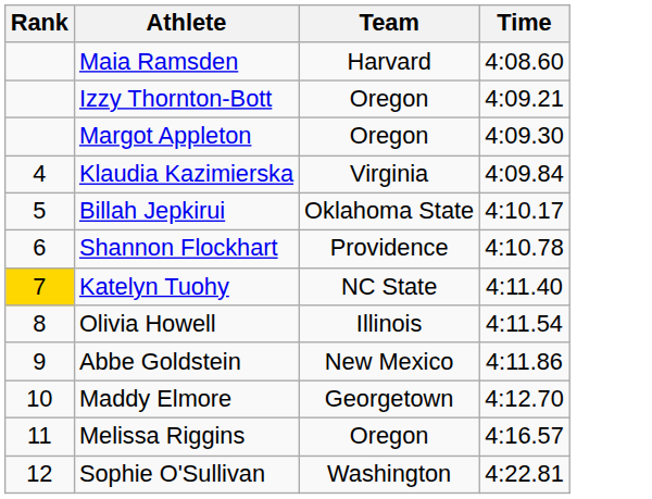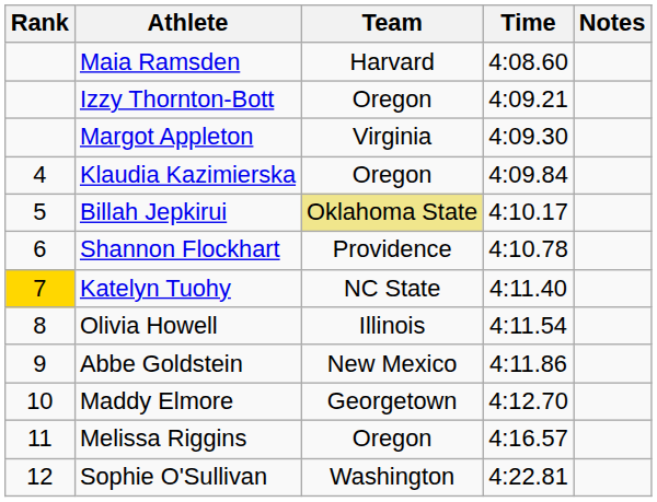+ column: Notes
Margot Appleton | Team: Oregon -> Virginia
Klaudia Kazimierska | Team: Virginia -> Oregon
Billah Jepkirui | Team: no background -> khaki background
